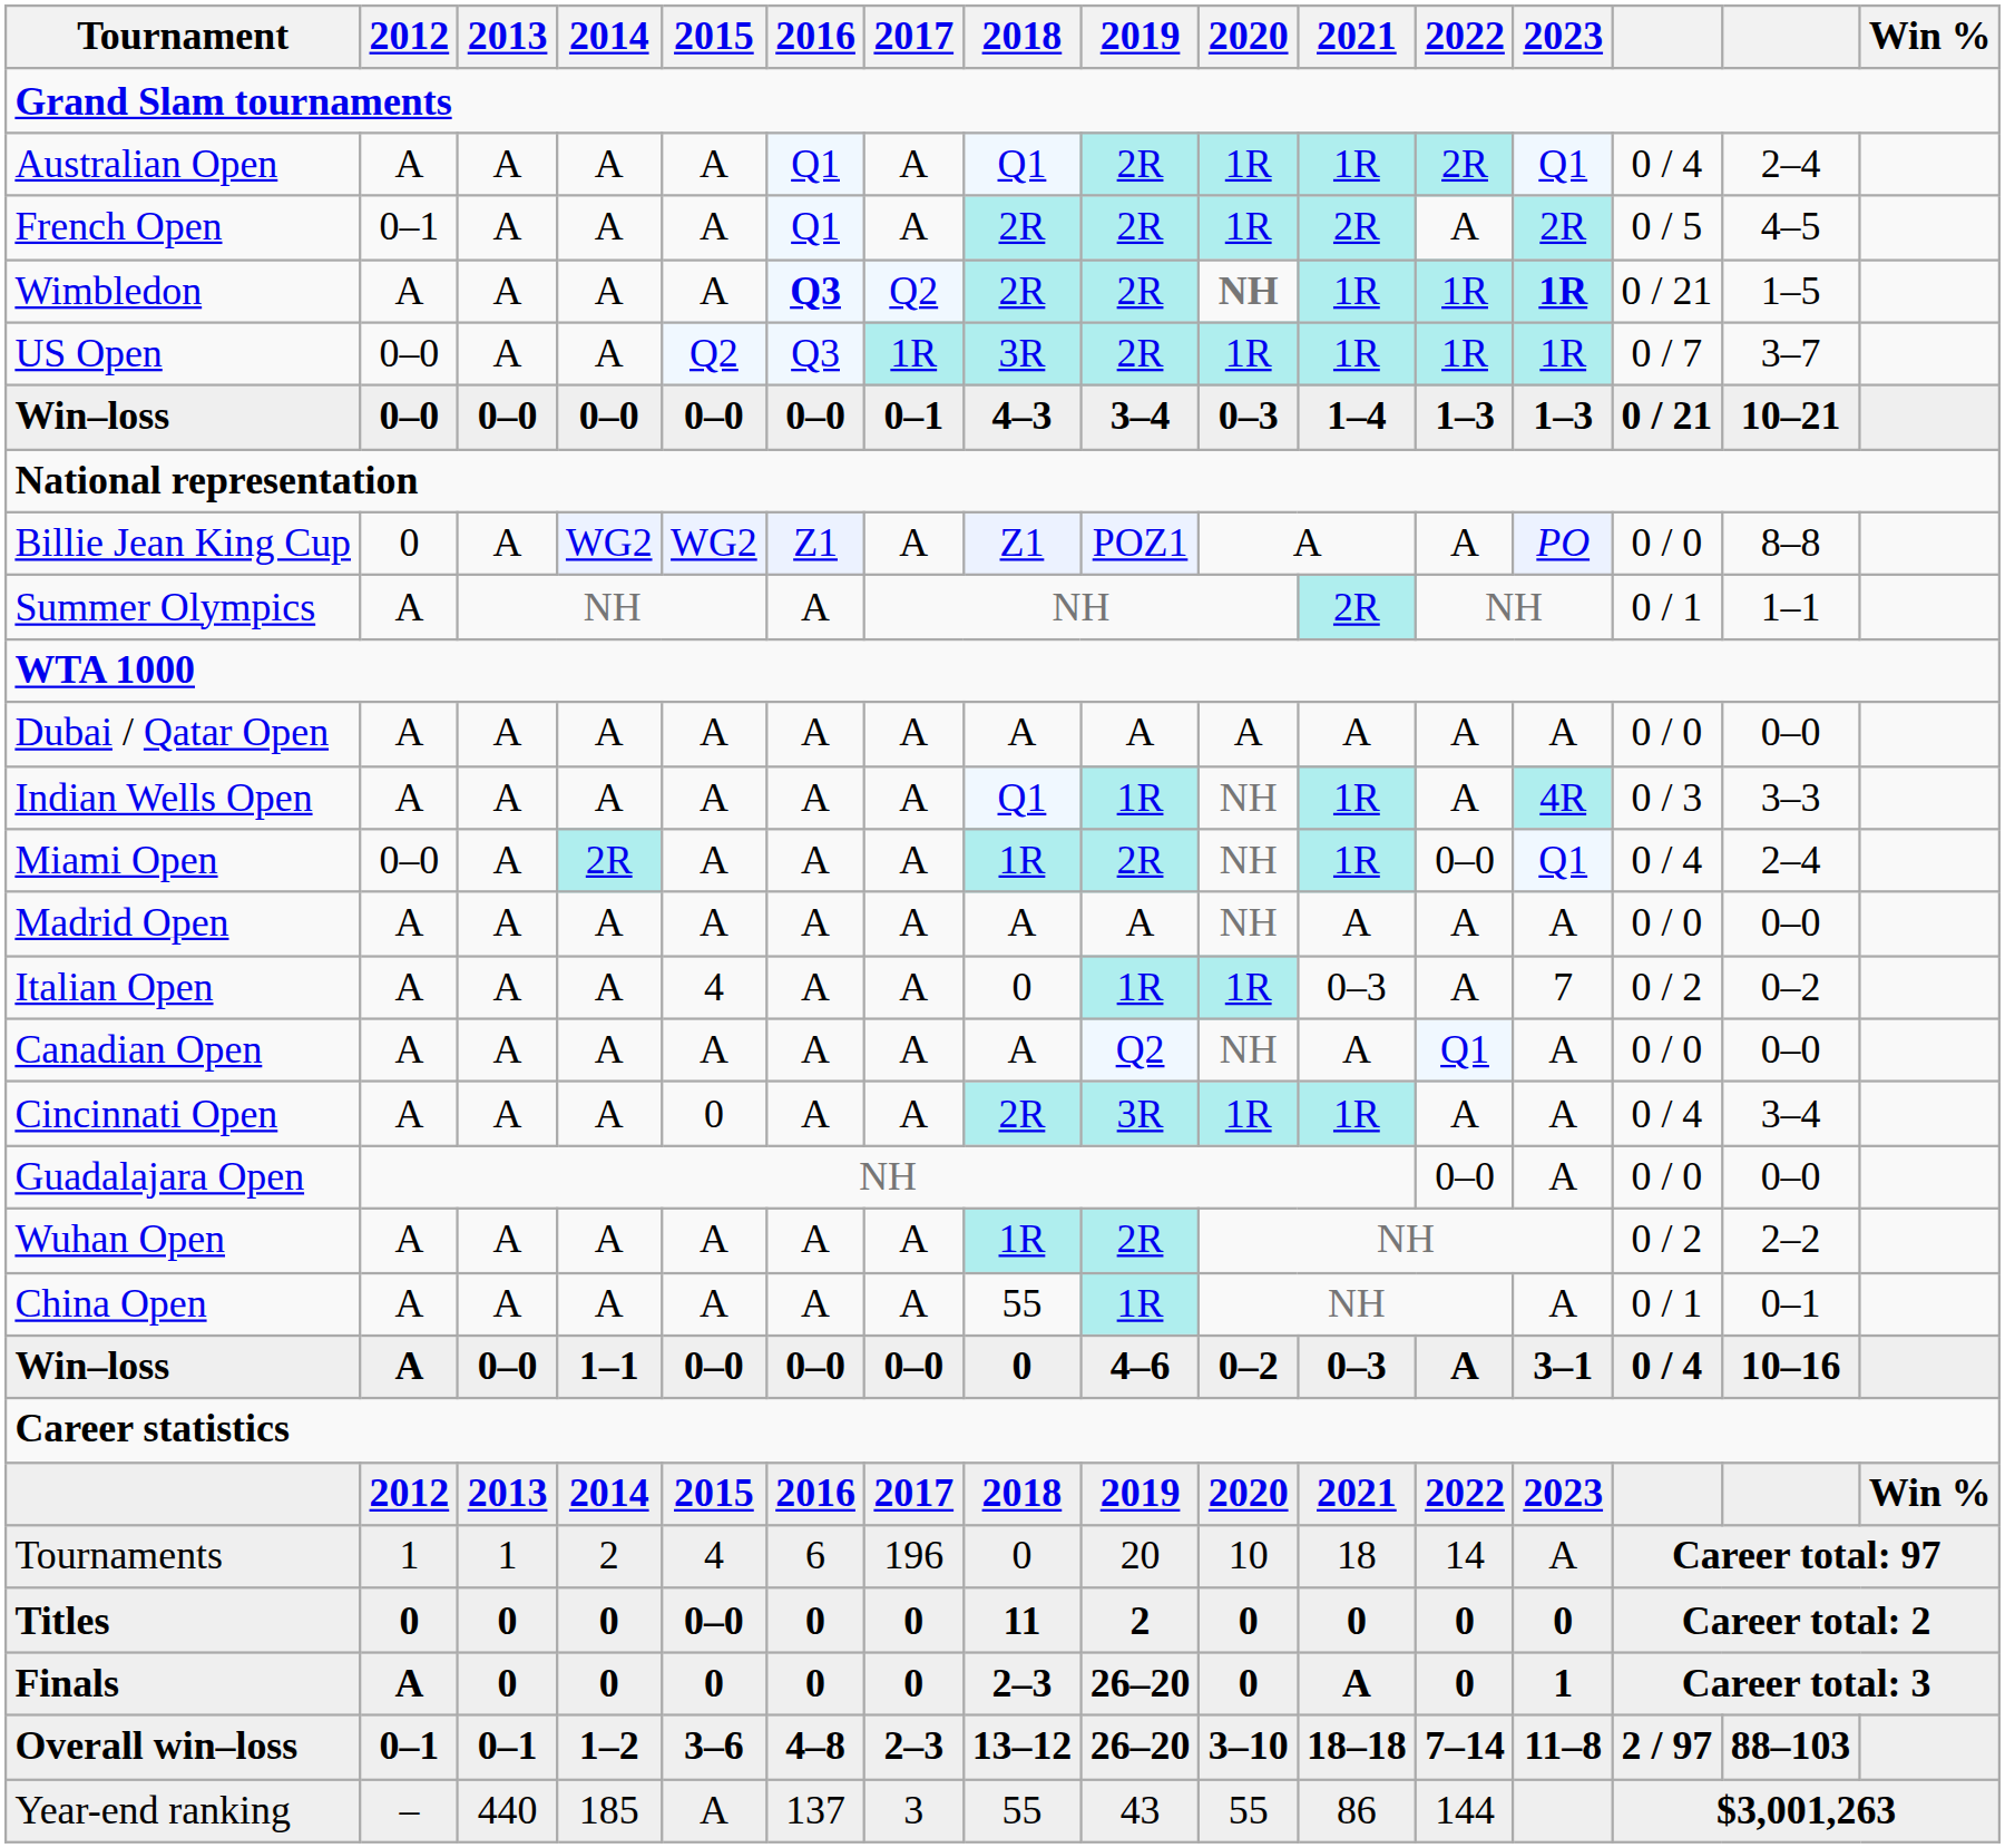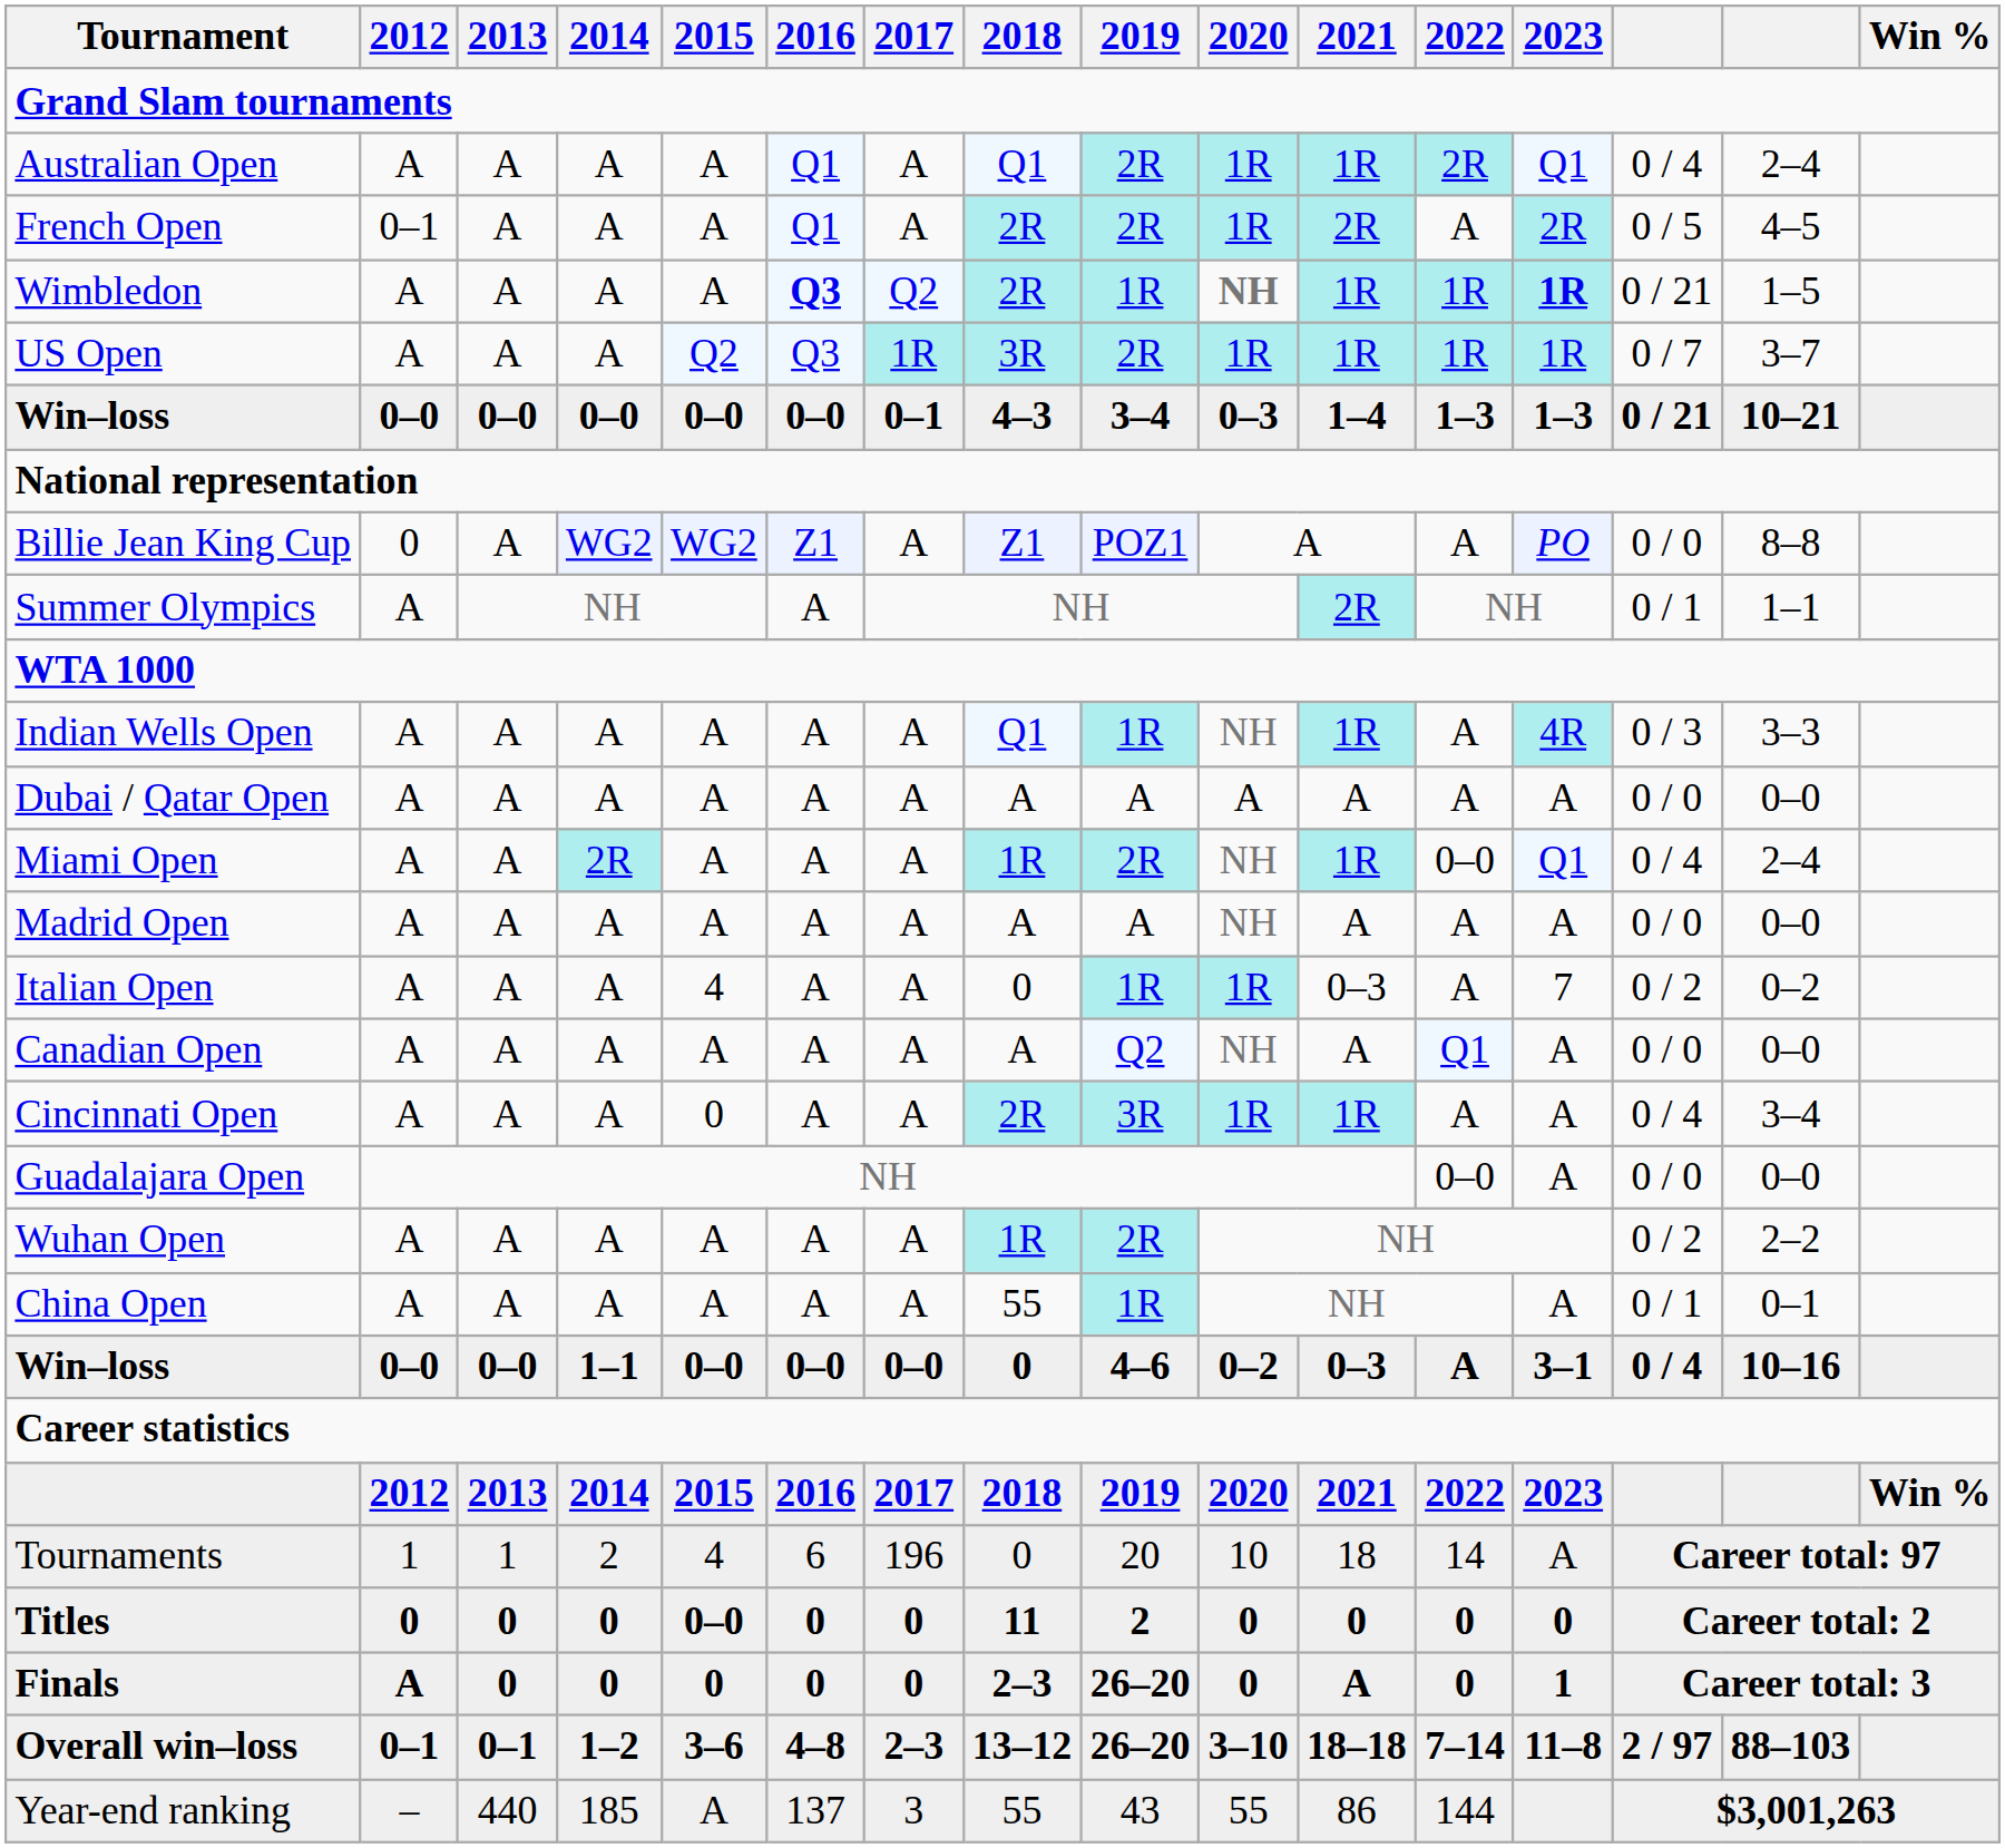Wimbledon | 2019: 2R -> 1R
US Open | 2012: 0–0 -> A
rows swapped: Dubai / Qatar Open <-> Indian Wells Open
Miami Open | 2012: 0–0 -> A
Win–loss / 1–1 | 2012: A -> 0–0
